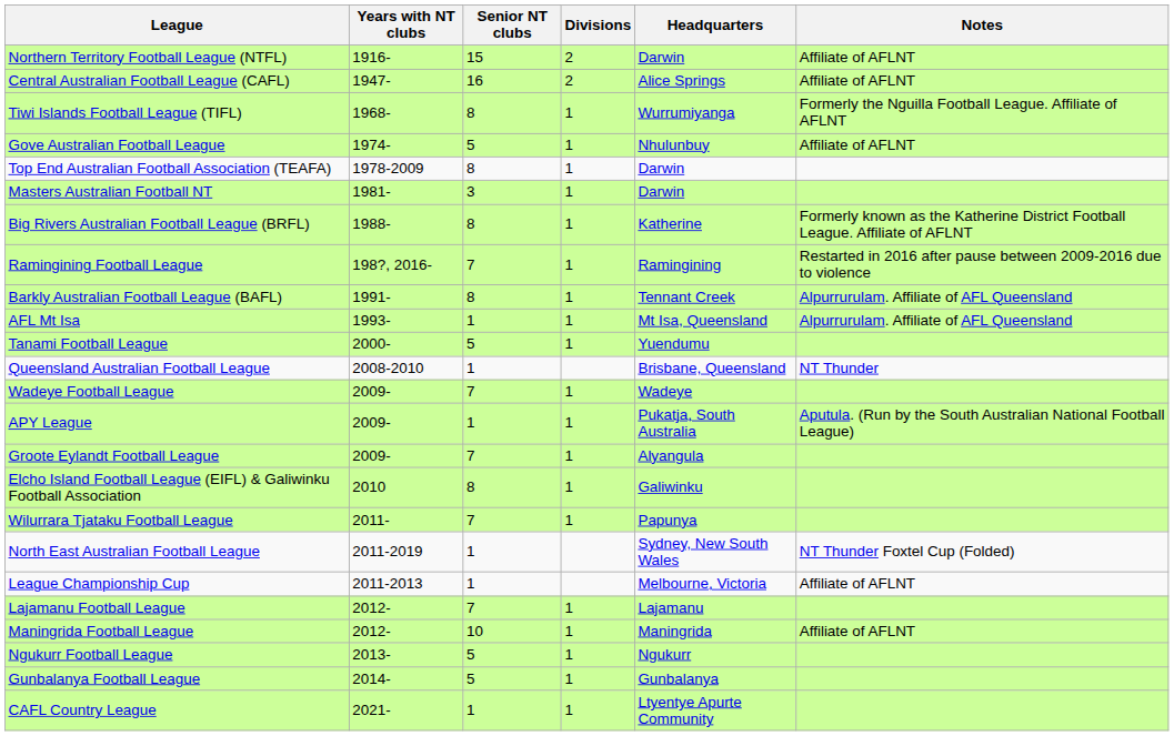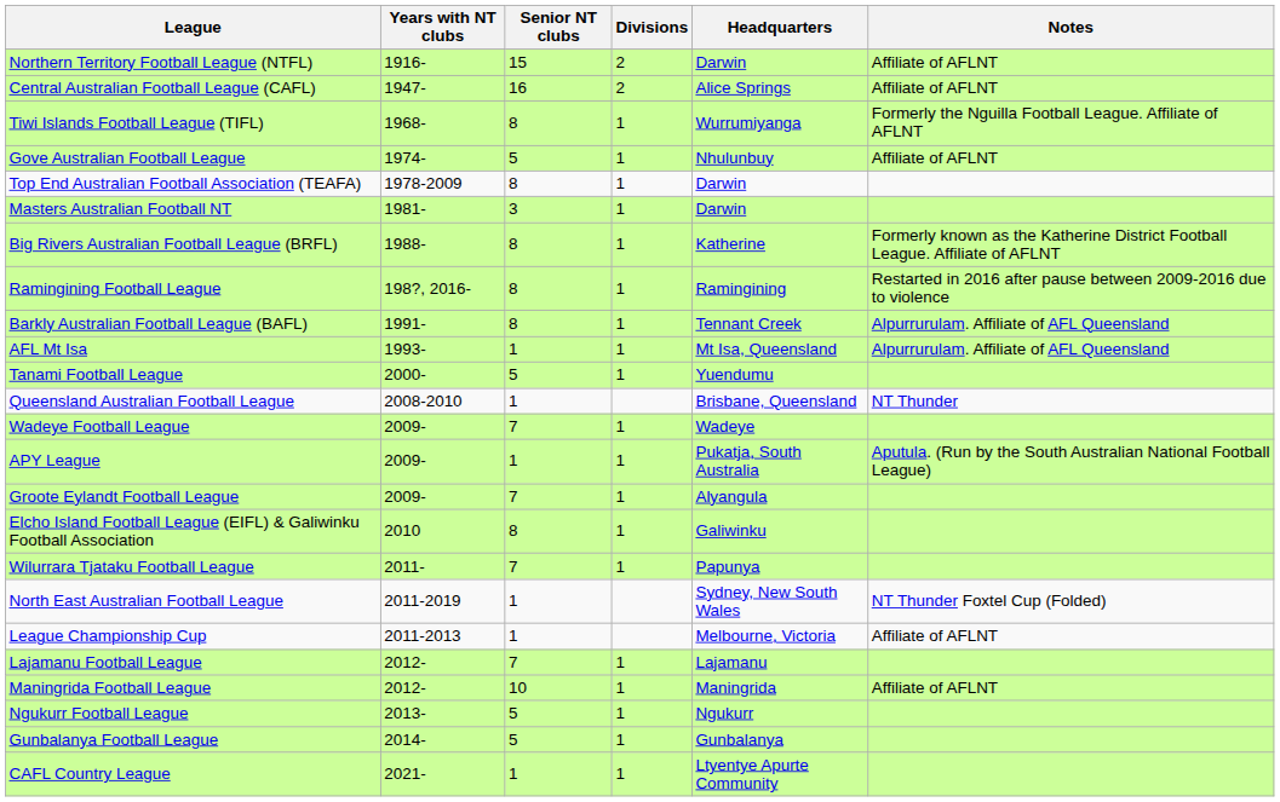Ramingining Football League | Senior NT clubs: 7 -> 8
